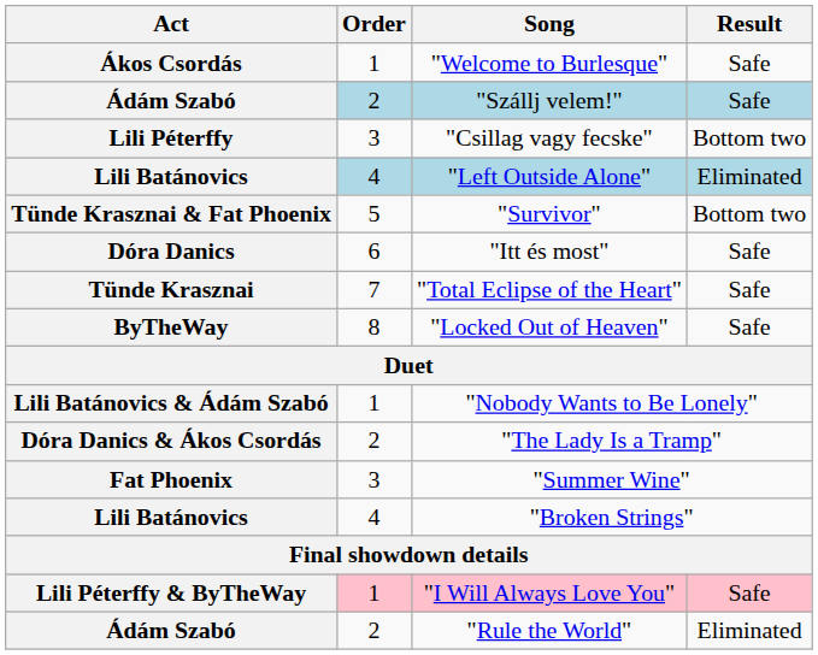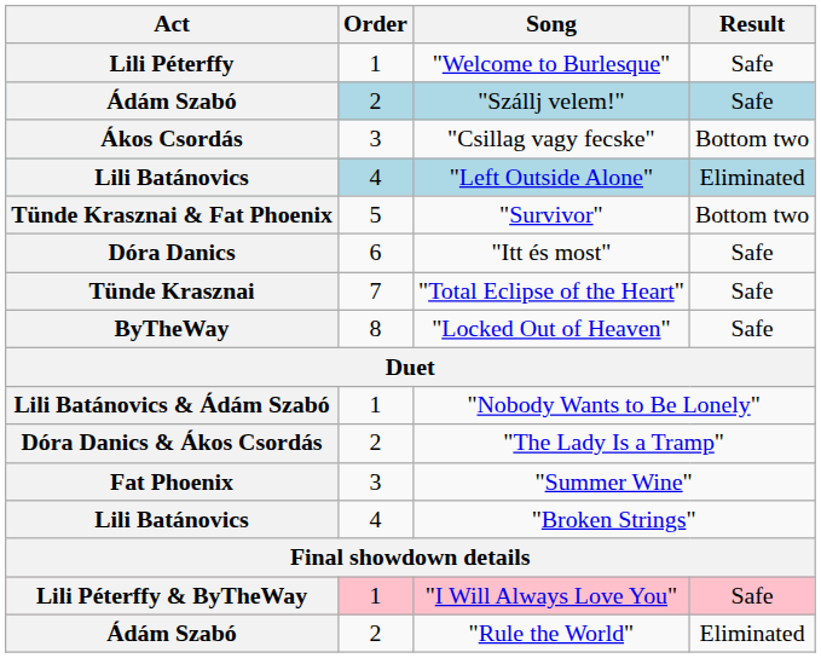"Welcome to Burlesque" | Act: Ákos Csordás -> Lili Péterffy
"Csillag vagy fecske" | Act: Lili Péterffy -> Ákos Csordás
